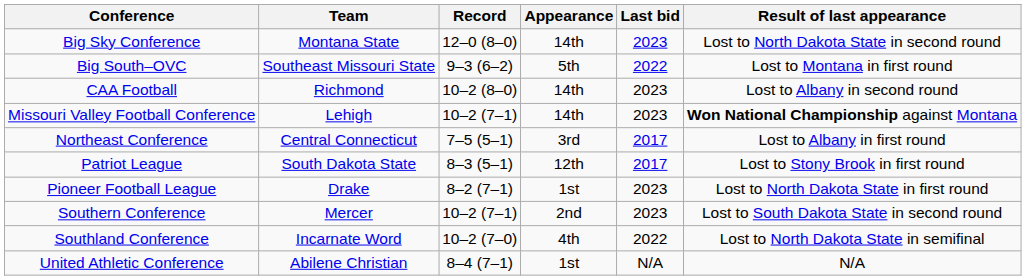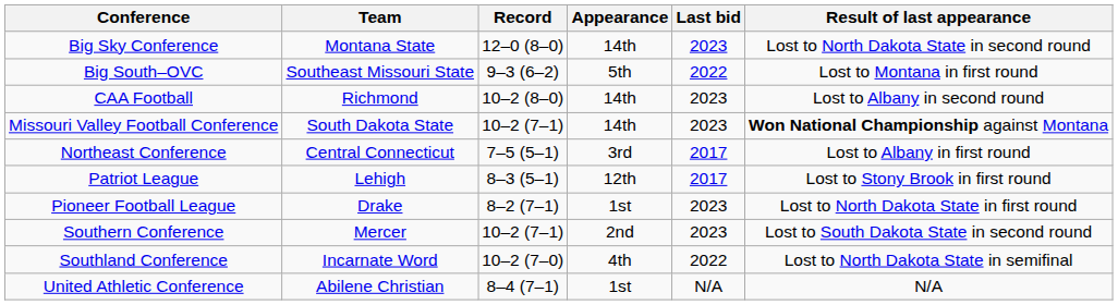Missouri Valley Football Conference | Team: Lehigh -> South Dakota State
Patriot League | Team: South Dakota State -> Lehigh
